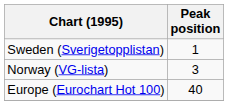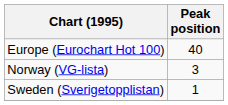rows swapped: Europe (Eurochart Hot 100) <-> Sweden (Sverigetopplistan)
